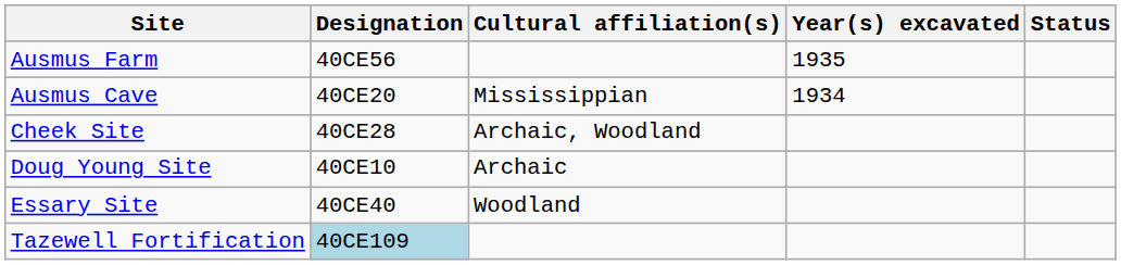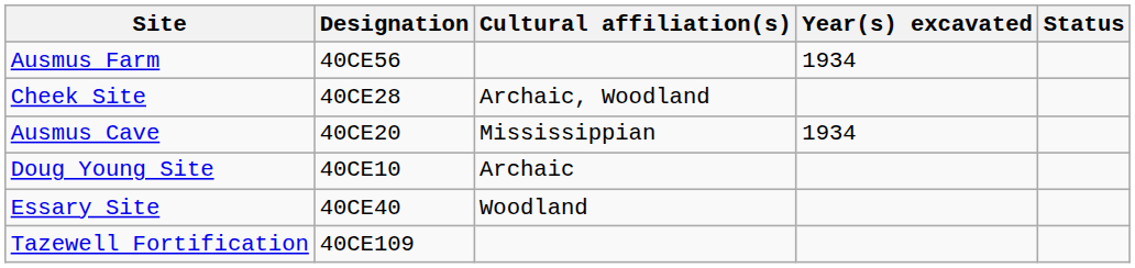Ausmus Farm | Year(s) excavated: 1935 -> 1934
rows swapped: Ausmus Cave <-> Cheek Site
Tazewell Fortification | Designation: lightblue background -> no background
